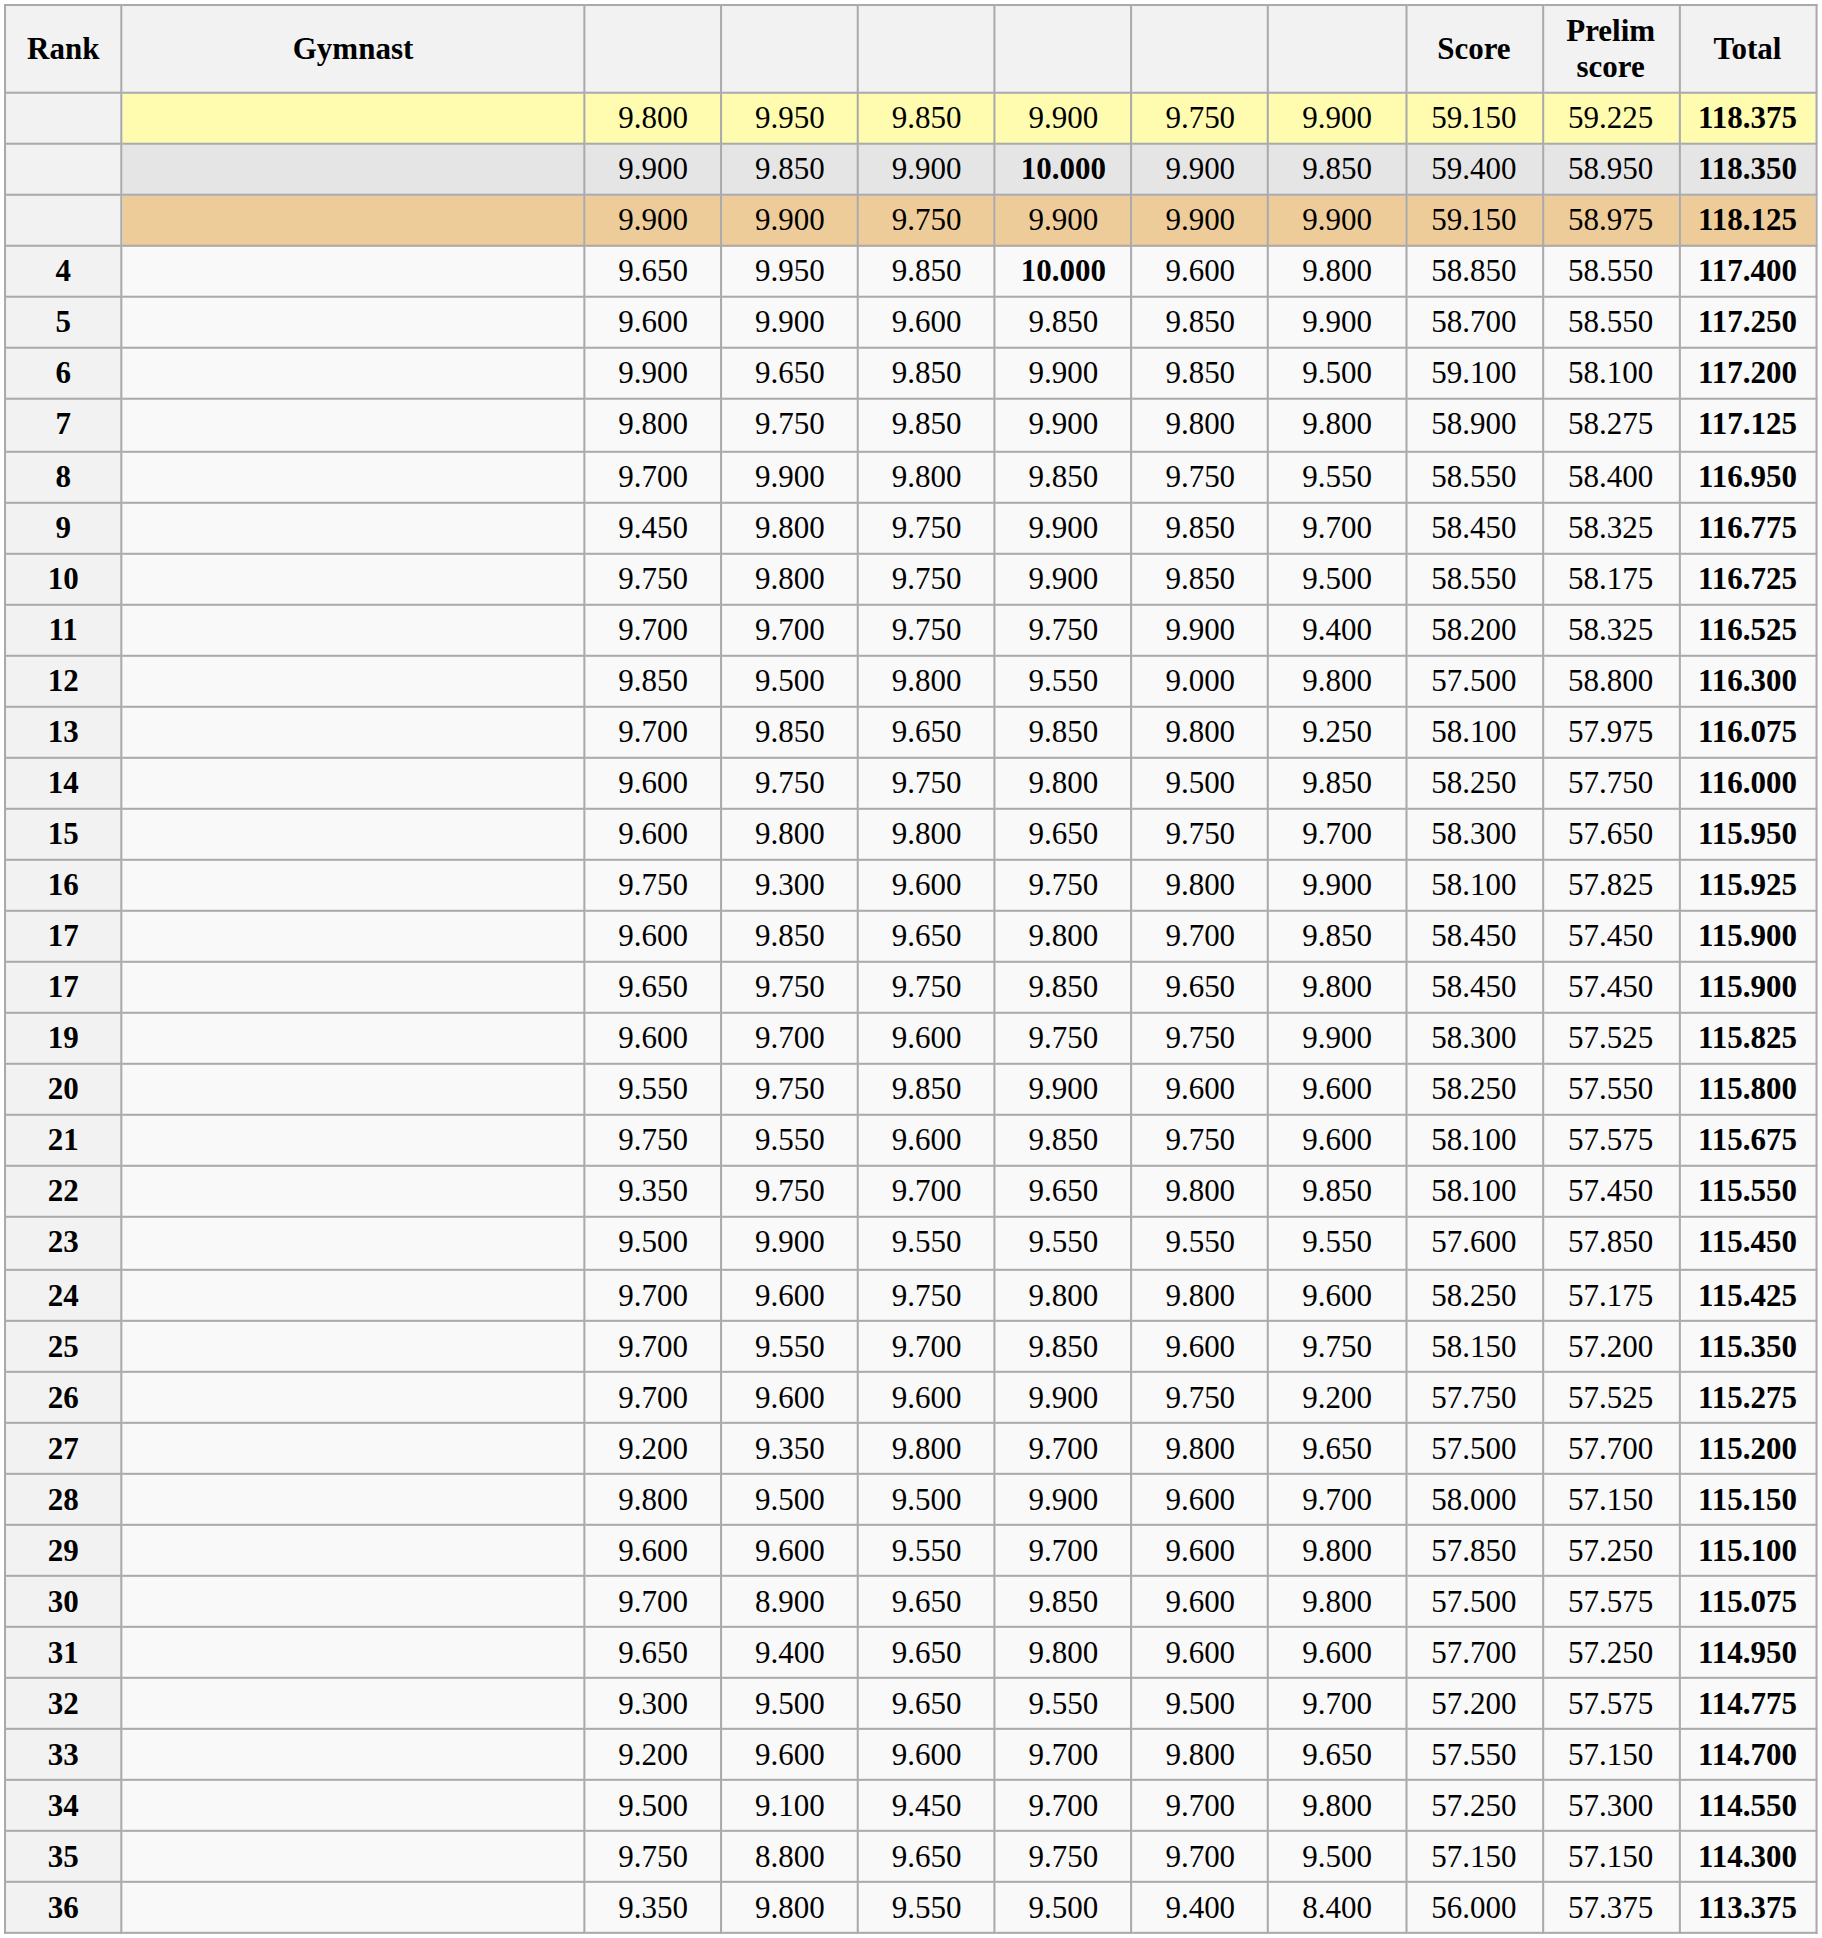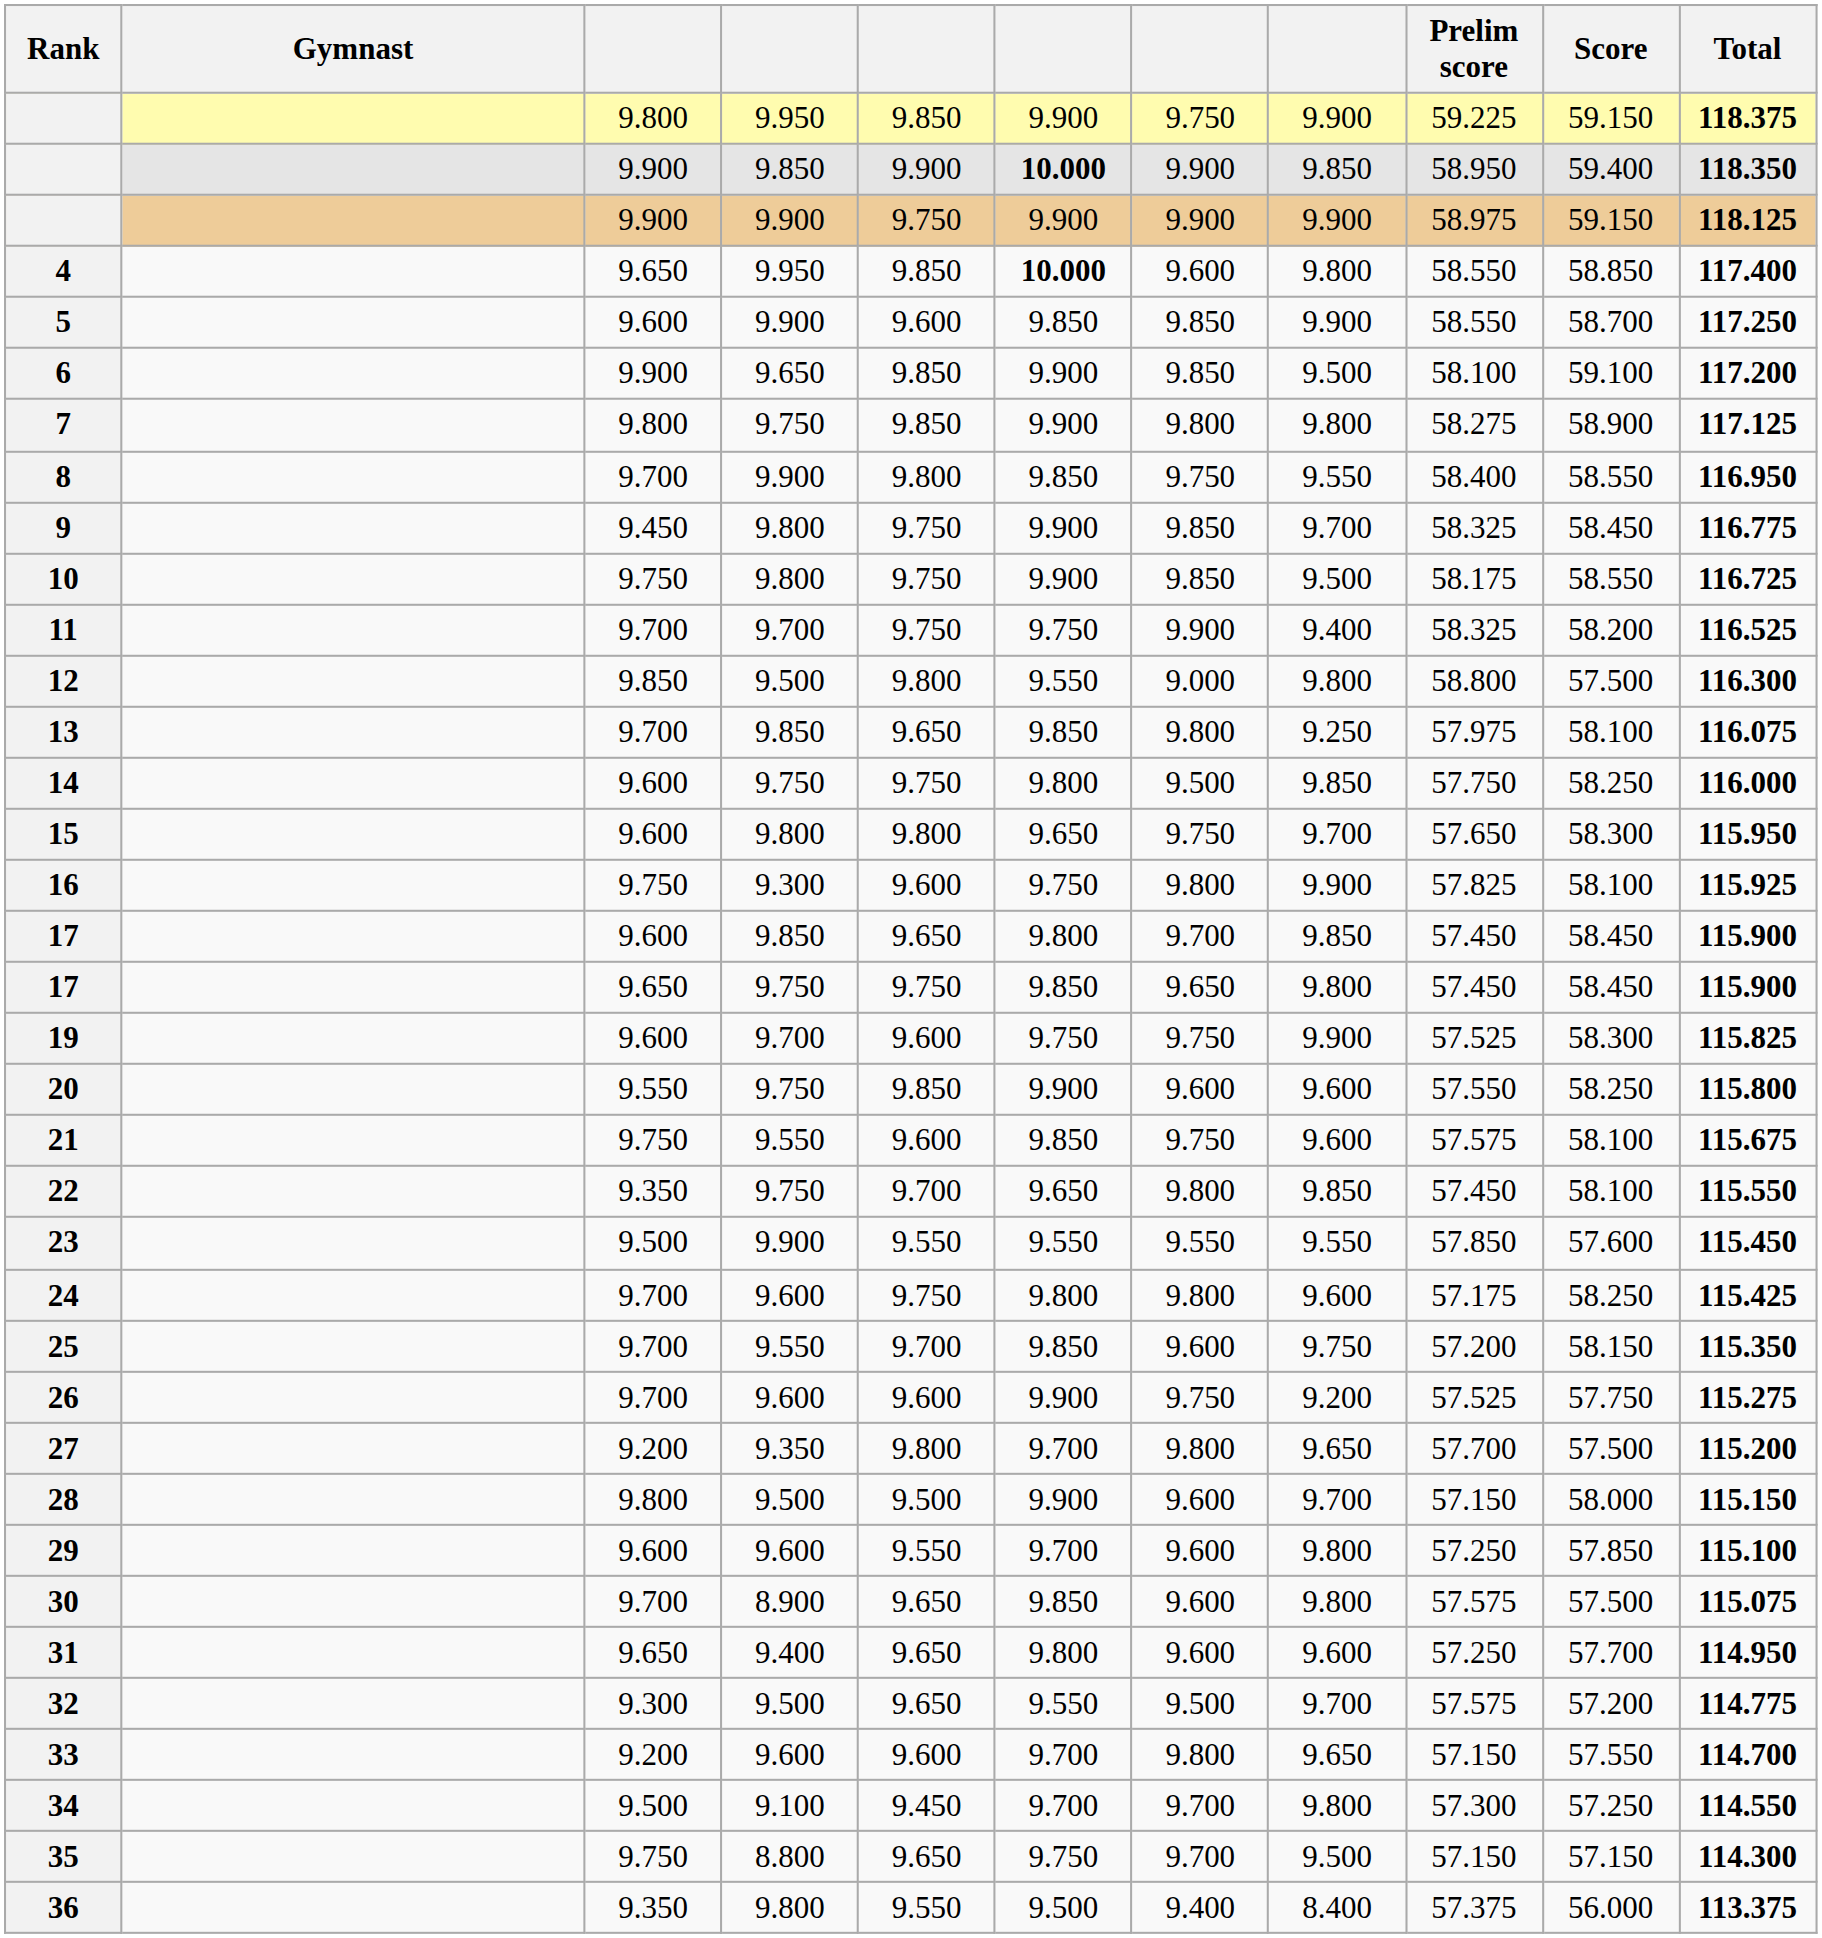columns swapped: Score <-> Prelim score
